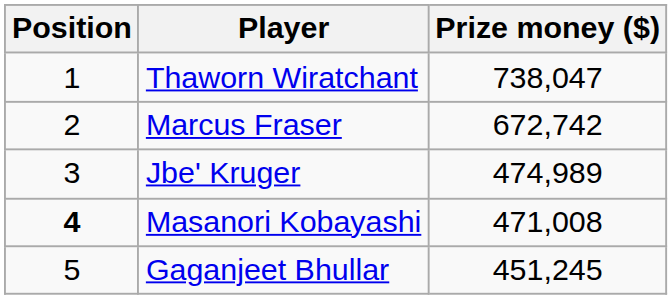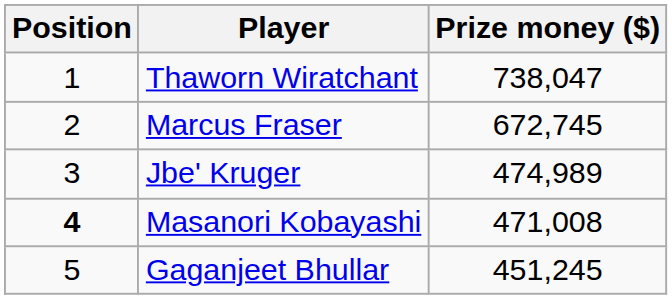Marcus Fraser | Prize money ($): 672,742 -> 672,745
